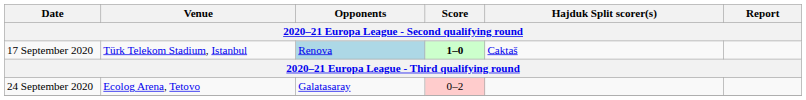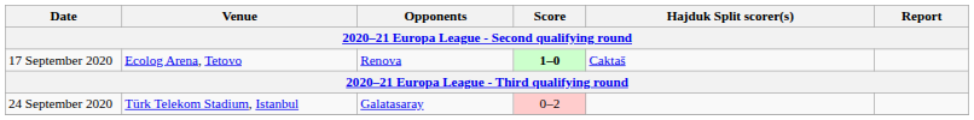17 September 2020 | Venue: Türk Telekom Stadium, Istanbul -> Ecolog Arena, Tetovo
17 September 2020 | Opponents: lightblue background -> no background
24 September 2020 | Venue: Ecolog Arena, Tetovo -> Türk Telekom Stadium, Istanbul
